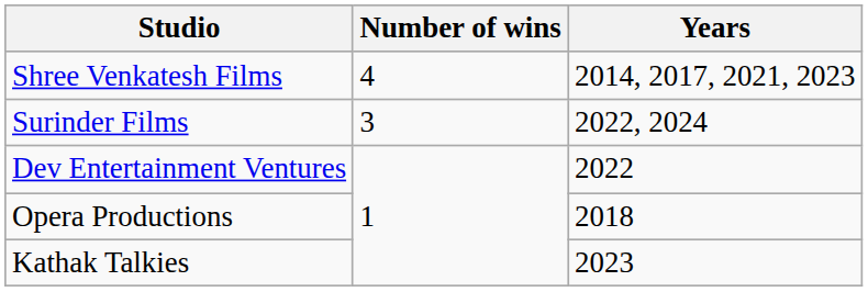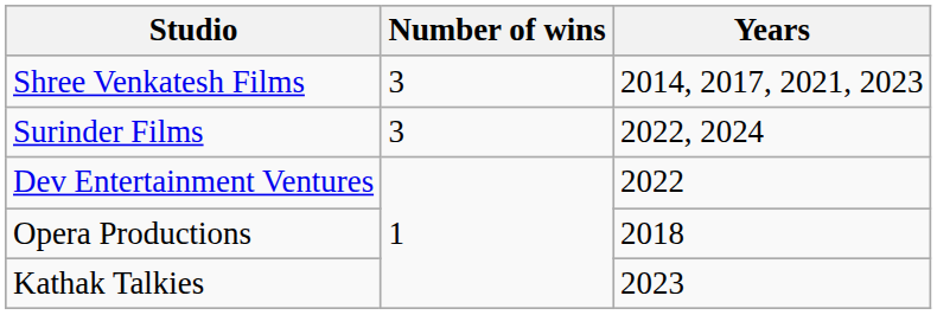Shree Venkatesh Films | Number of wins: 4 -> 3
